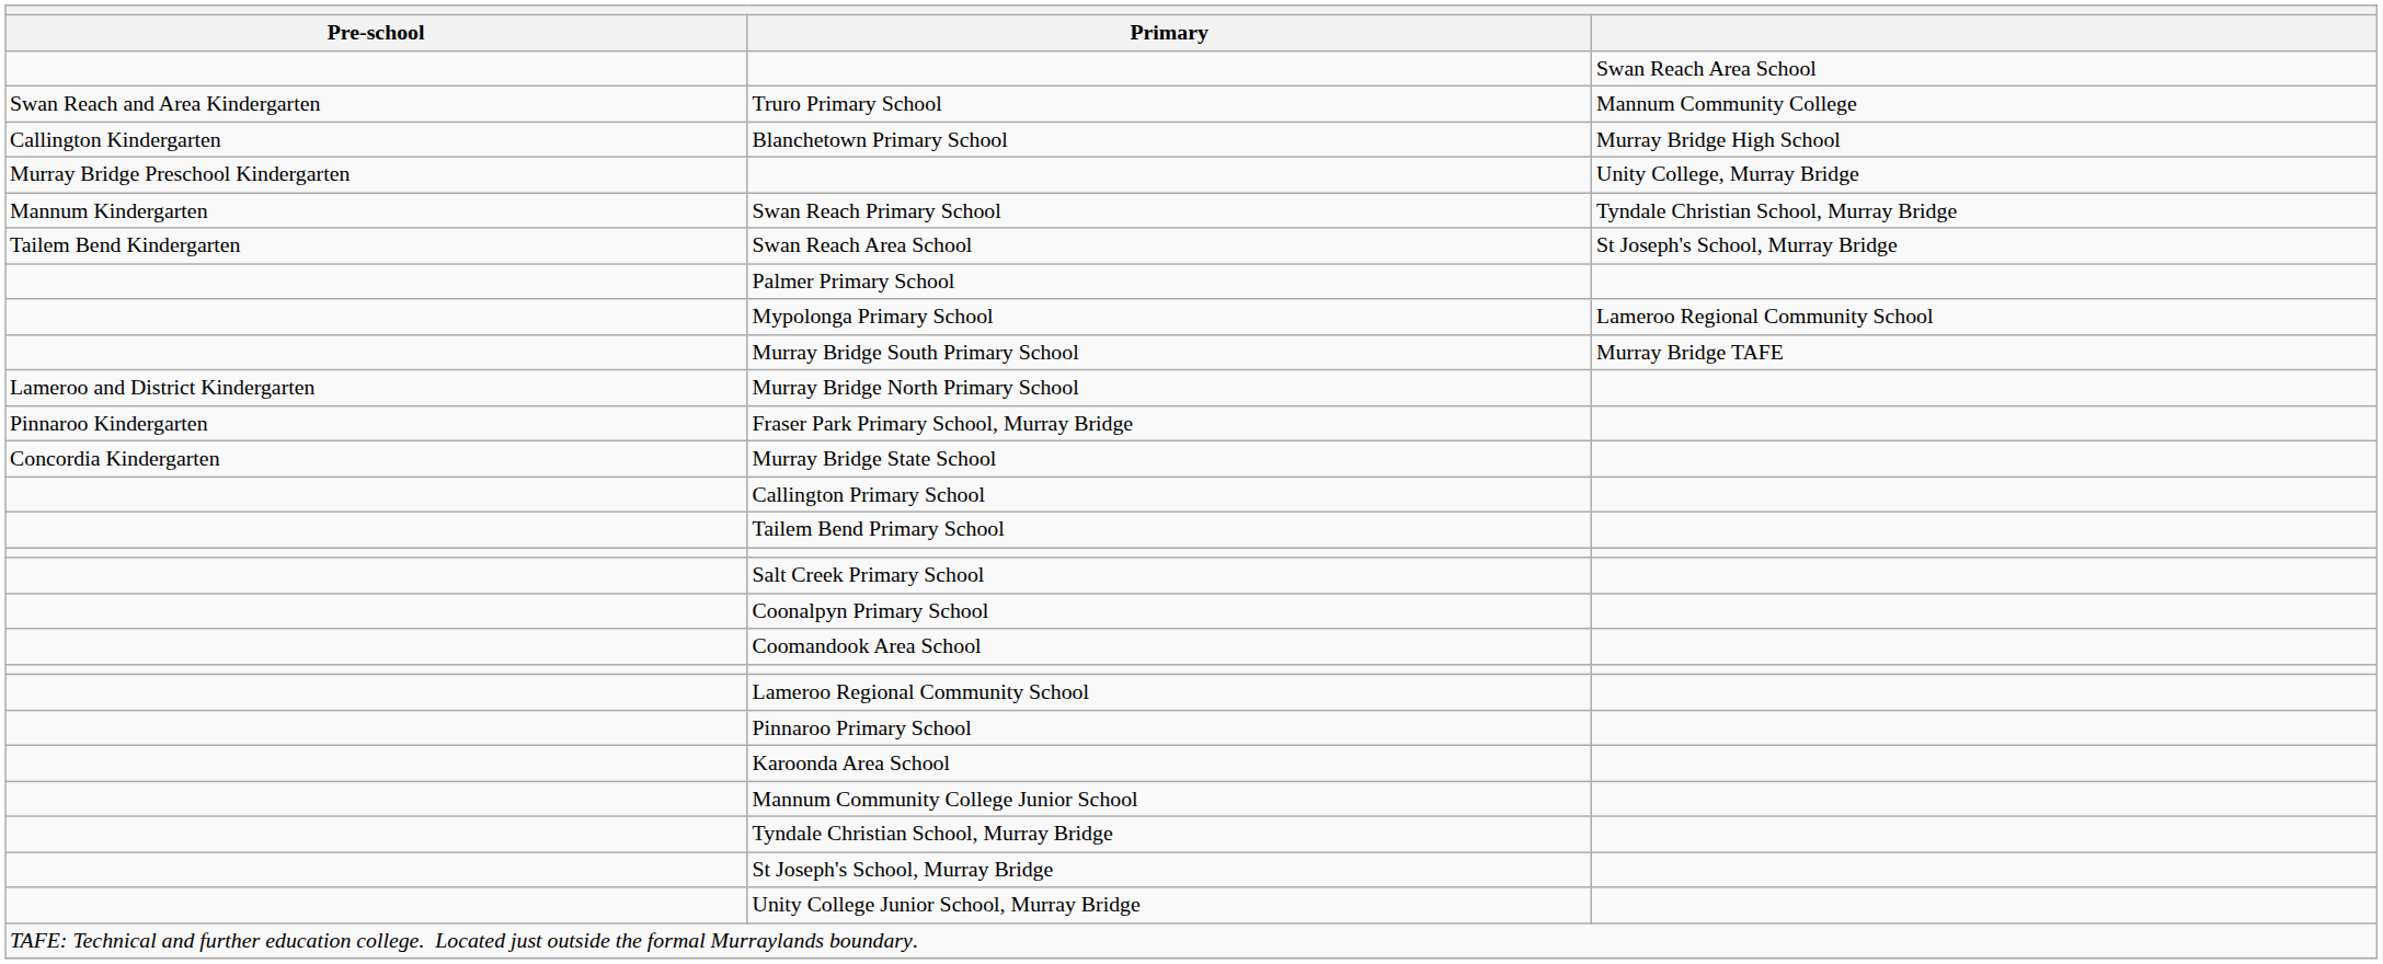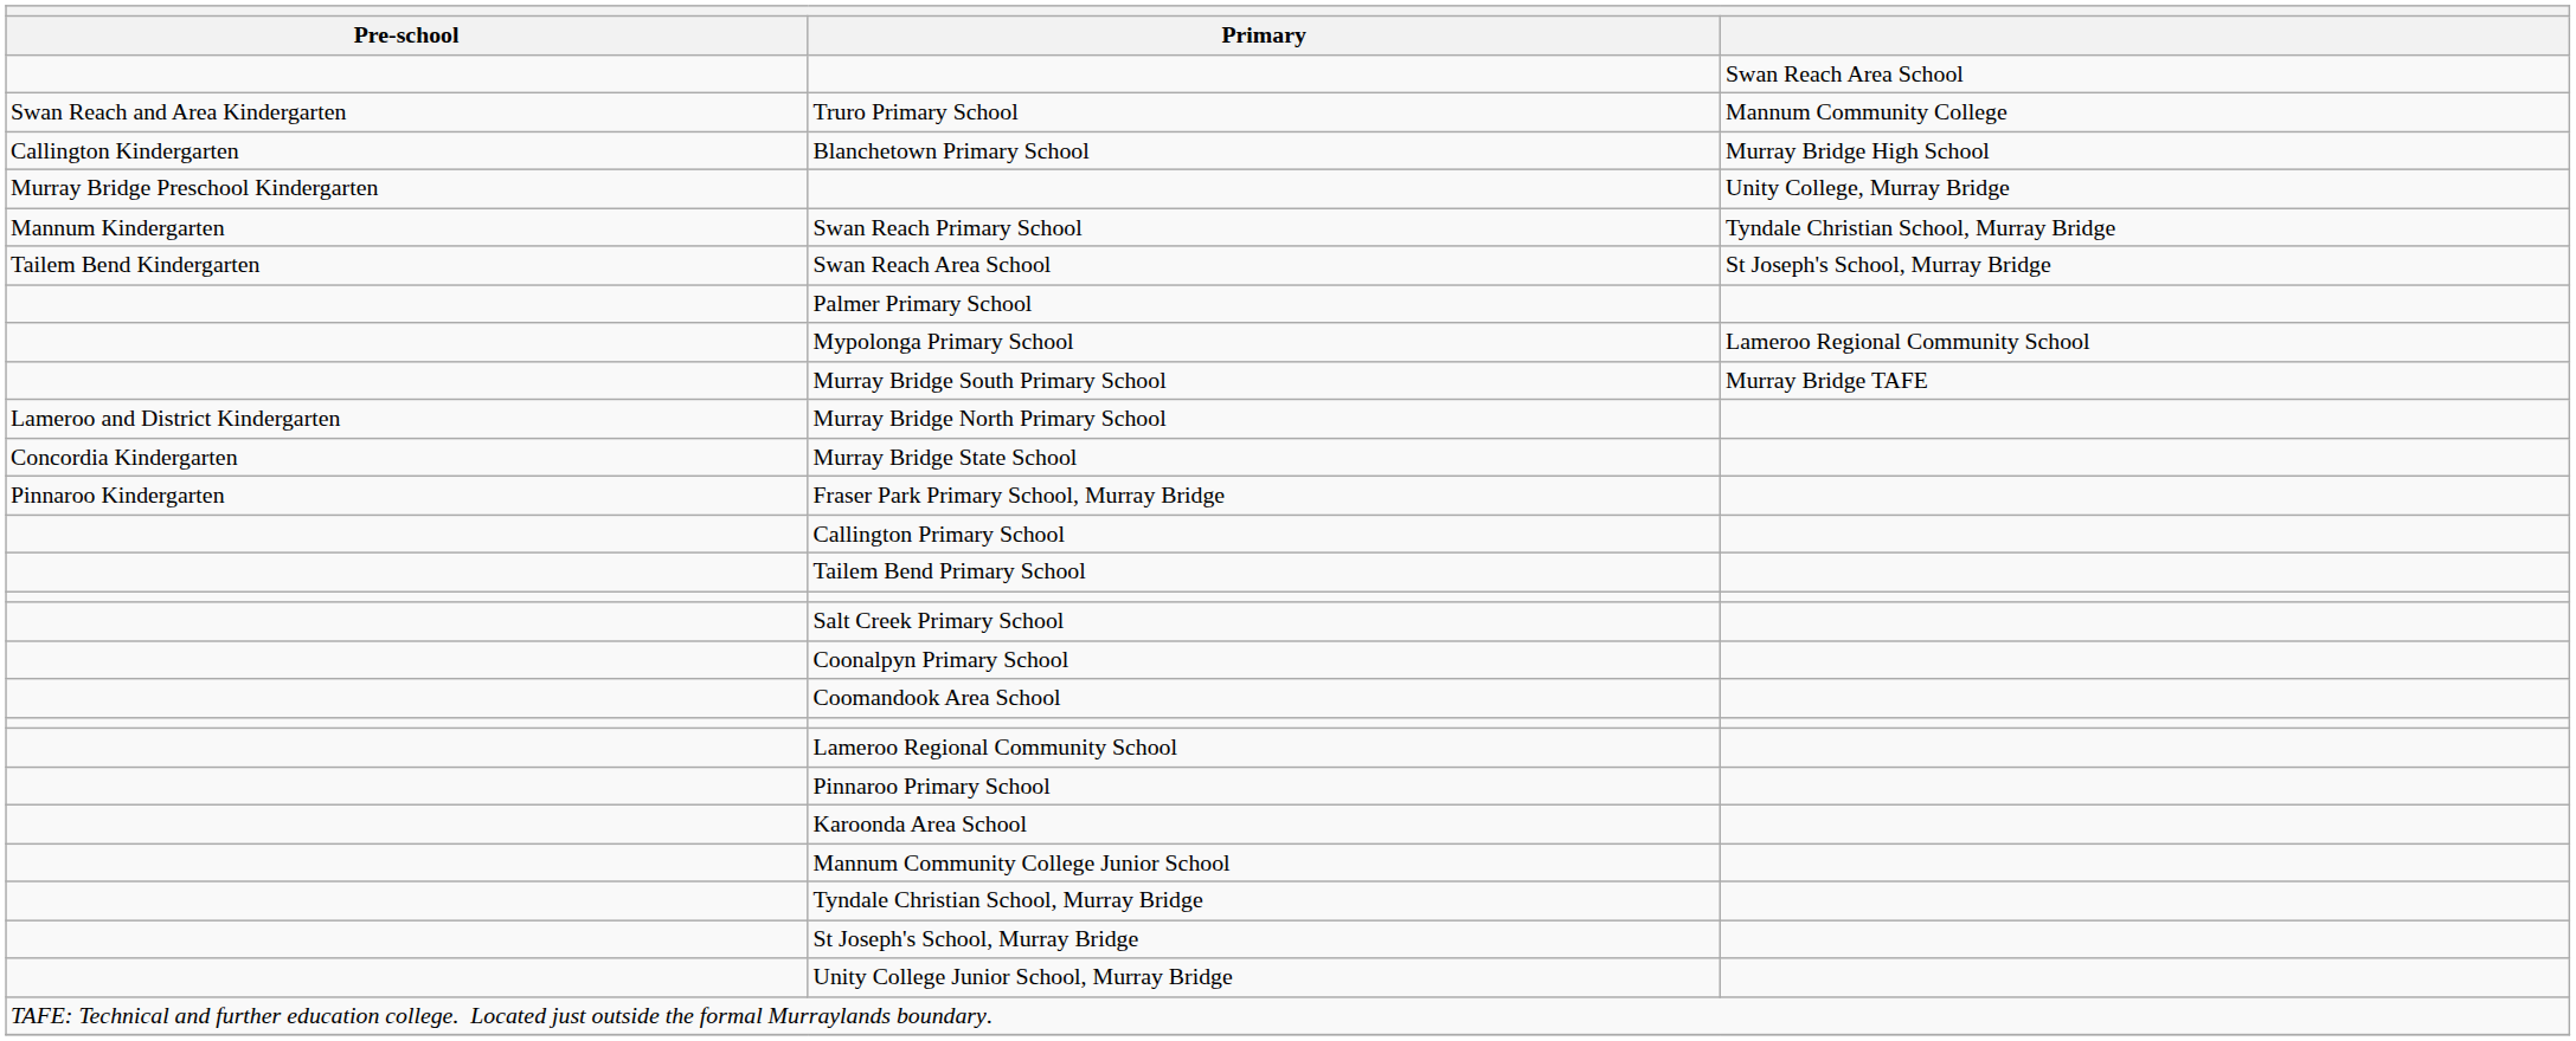rows swapped: Fraser Park Primary School, Murray Bridge <-> Murray Bridge State School
